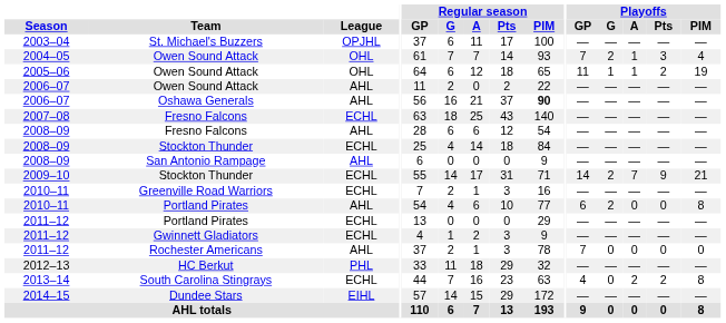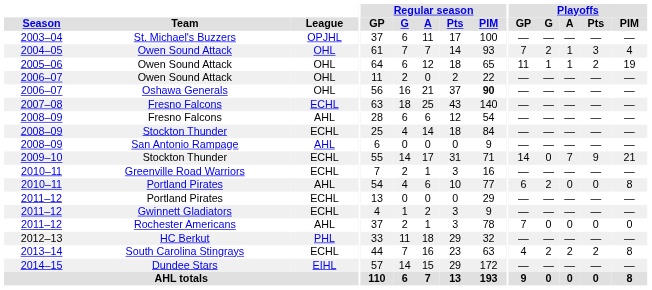2006–07 / Owen Sound Attack | League: AHL -> OHL
Oshawa Generals | League: AHL -> OHL
2009–10 / Stockton Thunder | Playoffs / G: 2 -> 0
South Carolina Stingrays | Playoffs / G: 0 -> 2
